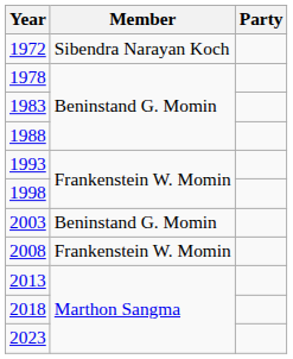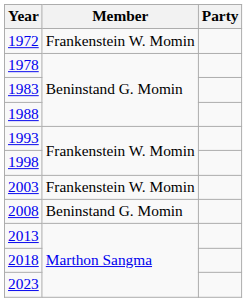1972 | Member: Sibendra Narayan Koch -> Frankenstein W. Momin
2003 | Member: Beninstand G. Momin -> Frankenstein W. Momin
2008 | Member: Frankenstein W. Momin -> Beninstand G. Momin
